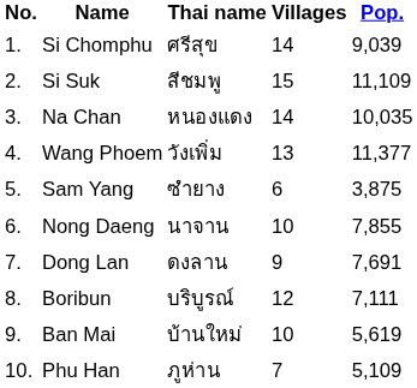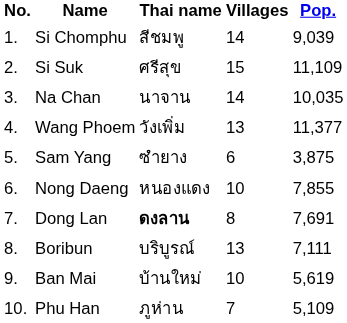Si Chomphu | Thai name: ศรีสุข -> สีชมพู
Si Suk | Thai name: สีชมพู -> ศรีสุข
Na Chan | Thai name: หนองแดง -> นาจาน
Nong Daeng | Thai name: นาจาน -> หนองแดง
Dong Lan | Thai name: normal -> bold
Dong Lan | Villages: 9 -> 8
Boribun | Villages: 12 -> 13
